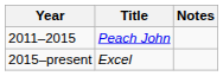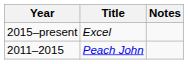rows swapped: 2011–2015 <-> 2015–present
